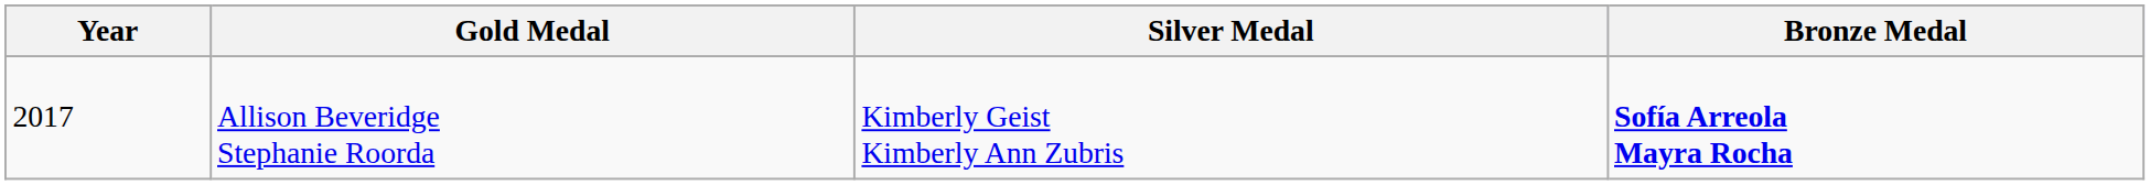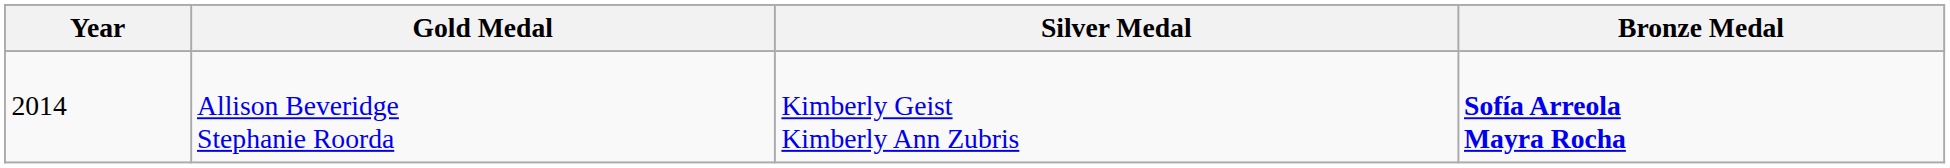Allison Beveridge Stephanie Roorda | Year: 2017 -> 2014
